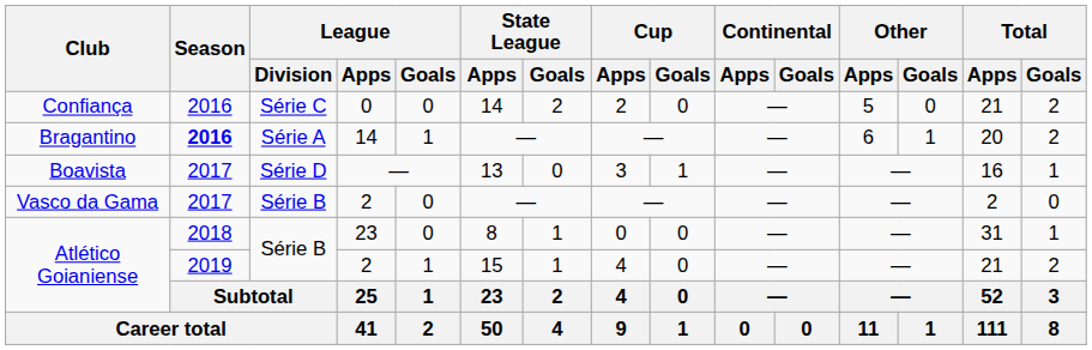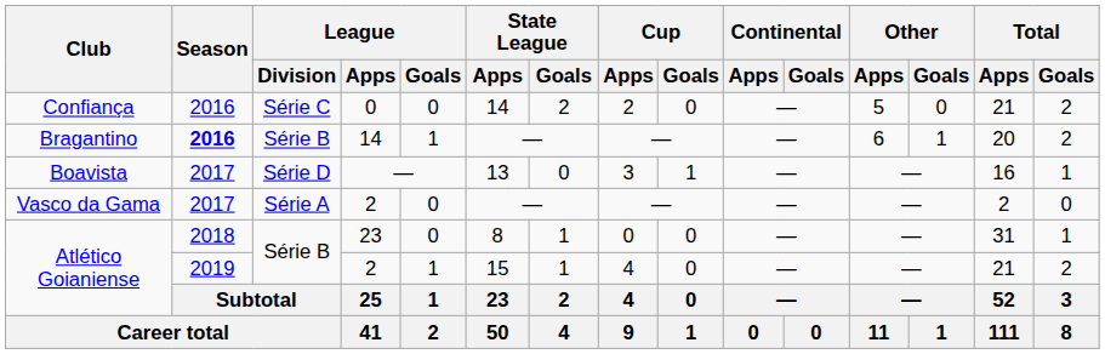Bragantino | League / Division: Série A -> Série B
Vasco da Gama | League / Division: Série B -> Série A
